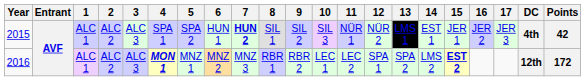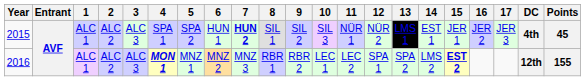2015 | Points: 42 -> 45
2016 | Points: 172 -> 155
